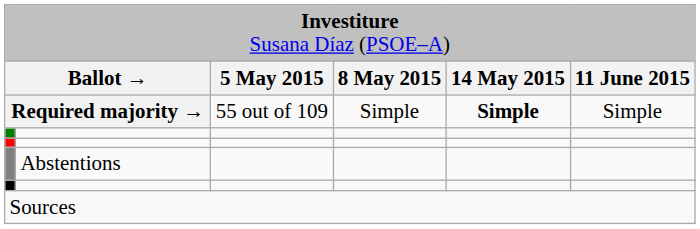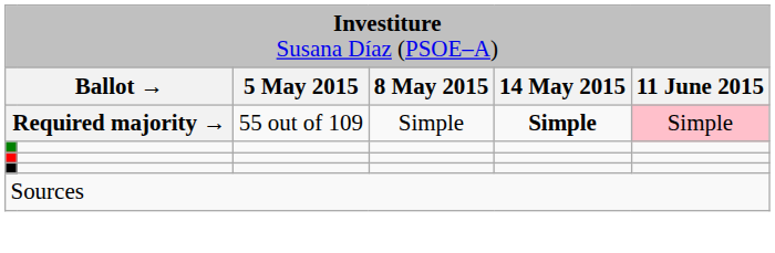Required majority → | column 6: no background -> pink background
- row: Abstentions
